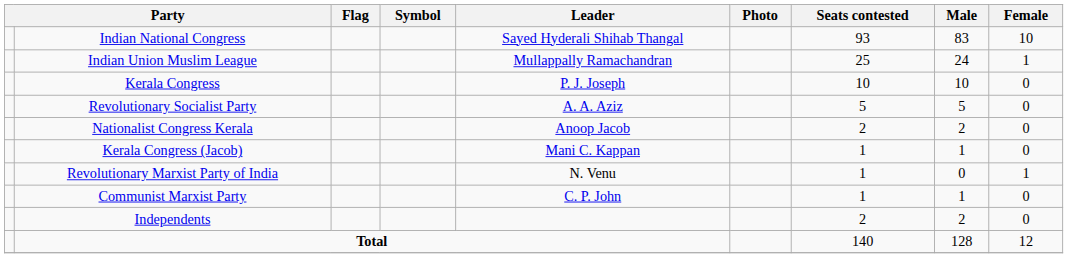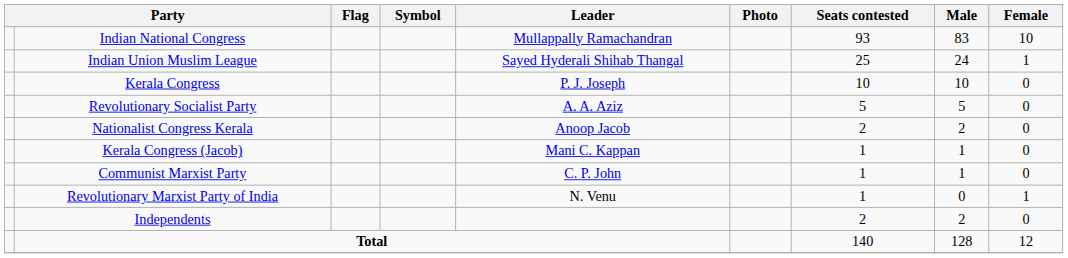Indian National Congress | Leader: Sayed Hyderali Shihab Thangal -> Mullappally Ramachandran
Indian Union Muslim League | Leader: Mullappally Ramachandran -> Sayed Hyderali Shihab Thangal
rows swapped: Communist Marxist Party <-> Revolutionary Marxist Party of India
